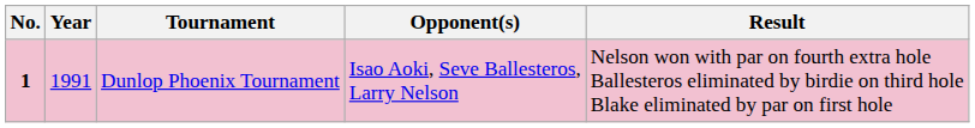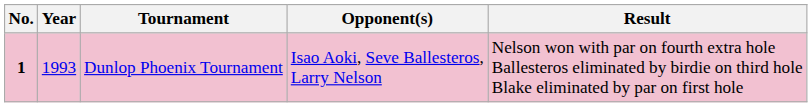Dunlop Phoenix Tournament | Year: 1991 -> 1993
